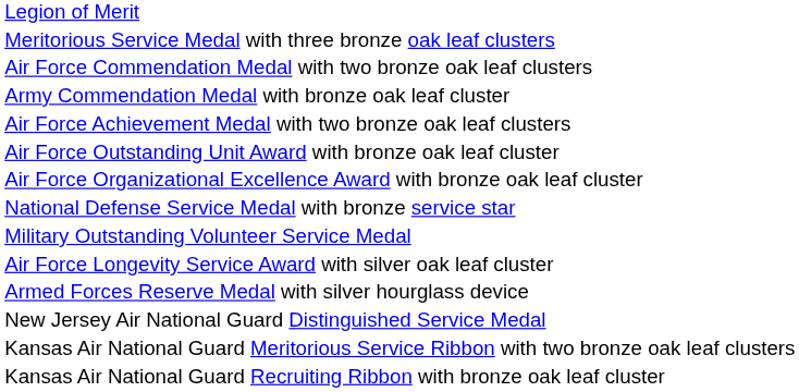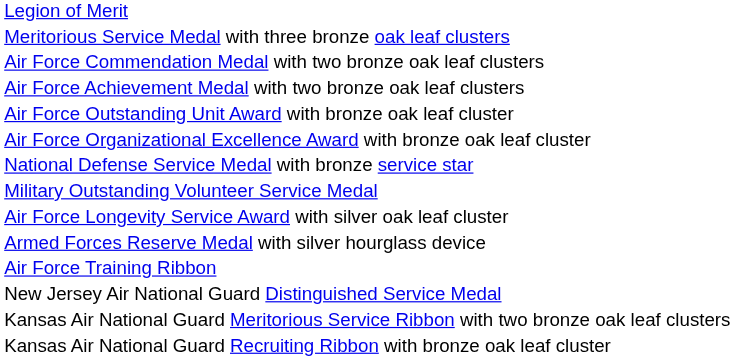- row: Army Commendation Medal with bronze oak leaf cluster
+ row: Air Force Training Ribbon
